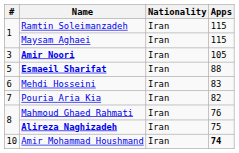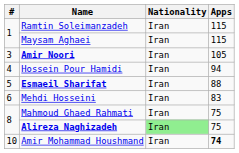+ row: 4 | Hossein Pour Hamidi | Iran | 94
- row: 7 | Pouria Aria Kia | Iran | 82
Mahmoud Ghaed Rahmati | Apps: 76 -> 75
Alireza Naghizadeh | Nationality: no background -> lightgreen background
